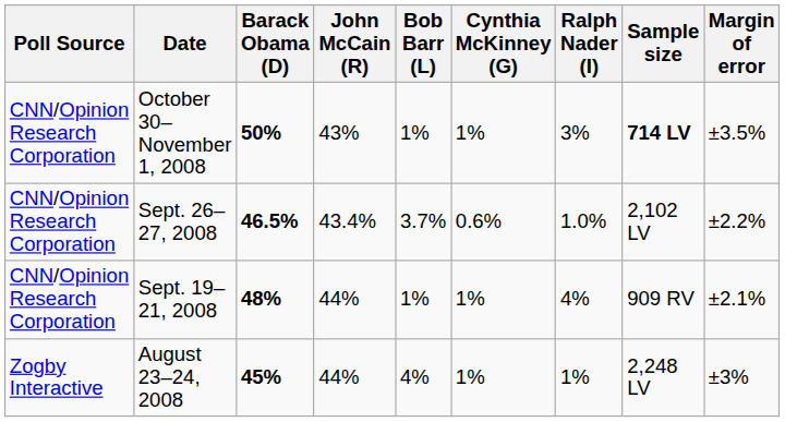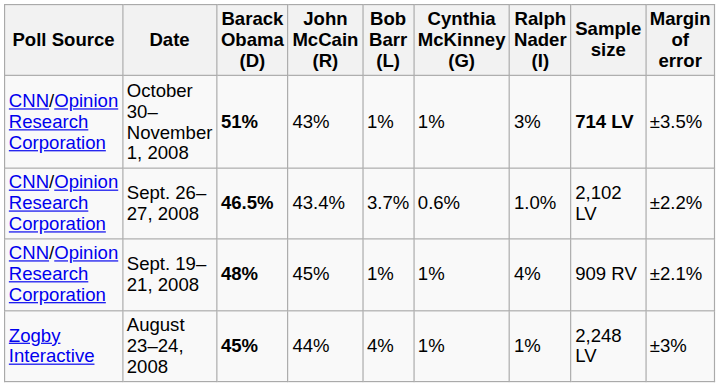October 30–November 1, 2008 | Barack Obama (D): 50% -> 51%
Sept. 19–21, 2008 | John McCain (R): 44% -> 45%
